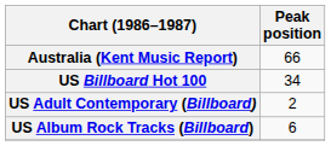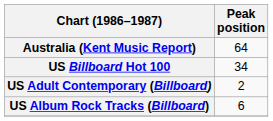Australia (Kent Music Report) | Peak position: 66 -> 64
